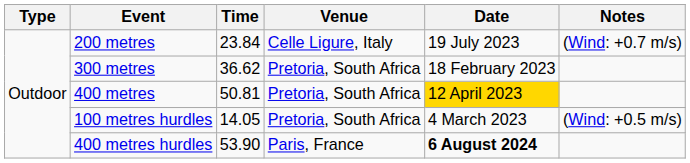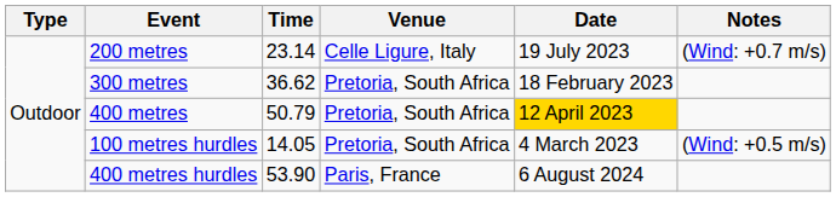200 metres | Time: 23.84 -> 23.14
400 metres | Time: 50.81 -> 50.79
400 metres hurdles | Date: bold -> normal
